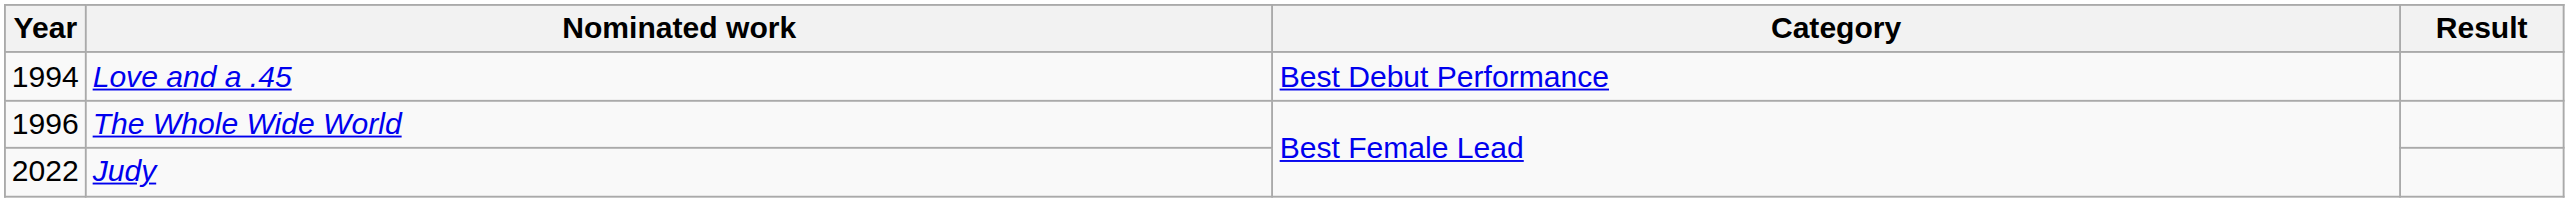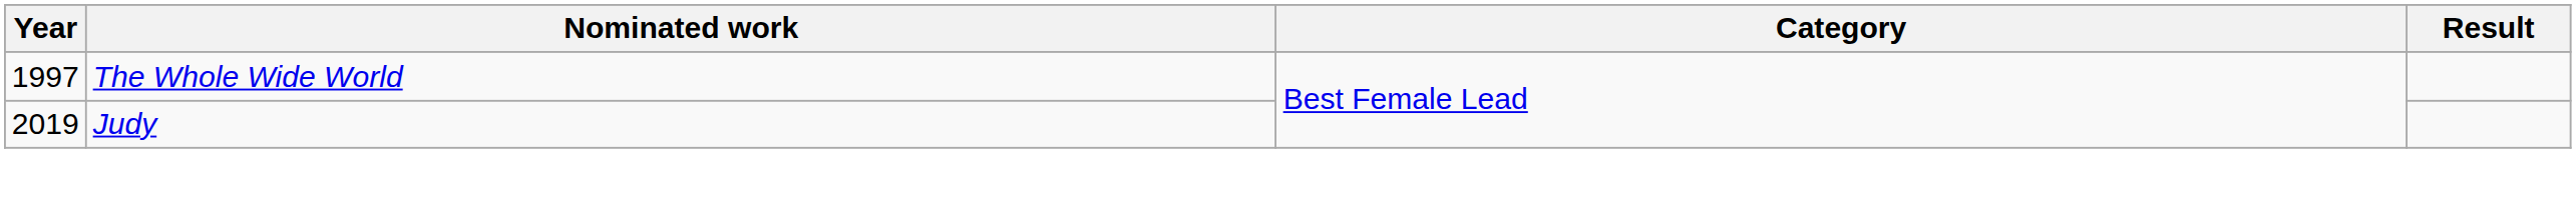- row: 1994 | Love and a .45 | Best Debut Performance
The Whole Wide World | Year: 1996 -> 1997
Judy | Year: 2022 -> 2019
